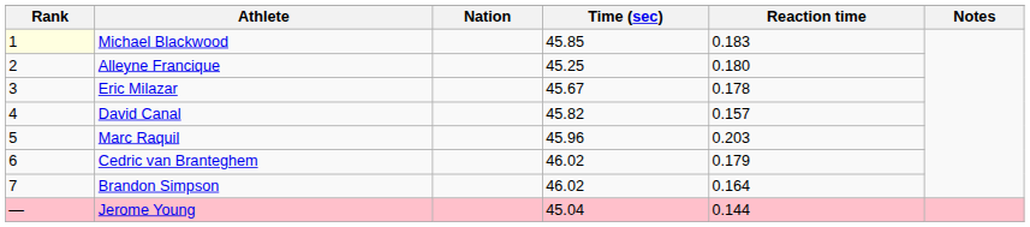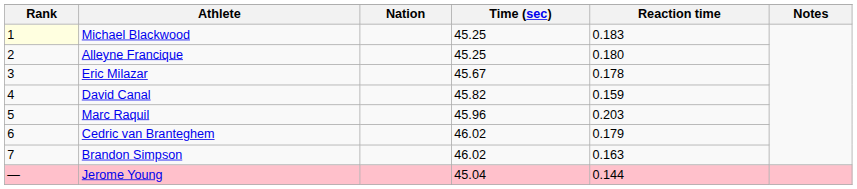Michael Blackwood | Time (sec): 45.85 -> 45.25
David Canal | Reaction time: 0.157 -> 0.159
Brandon Simpson | Reaction time: 0.164 -> 0.163
